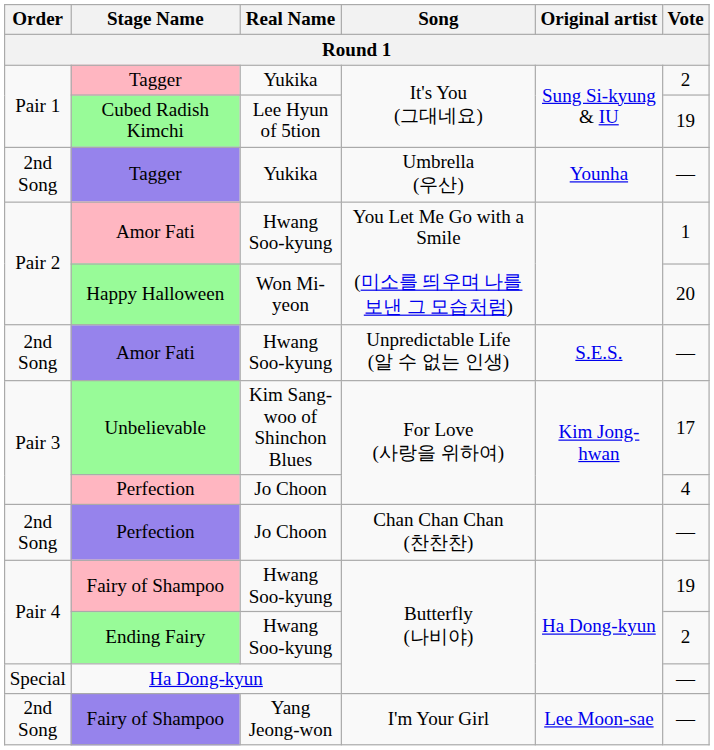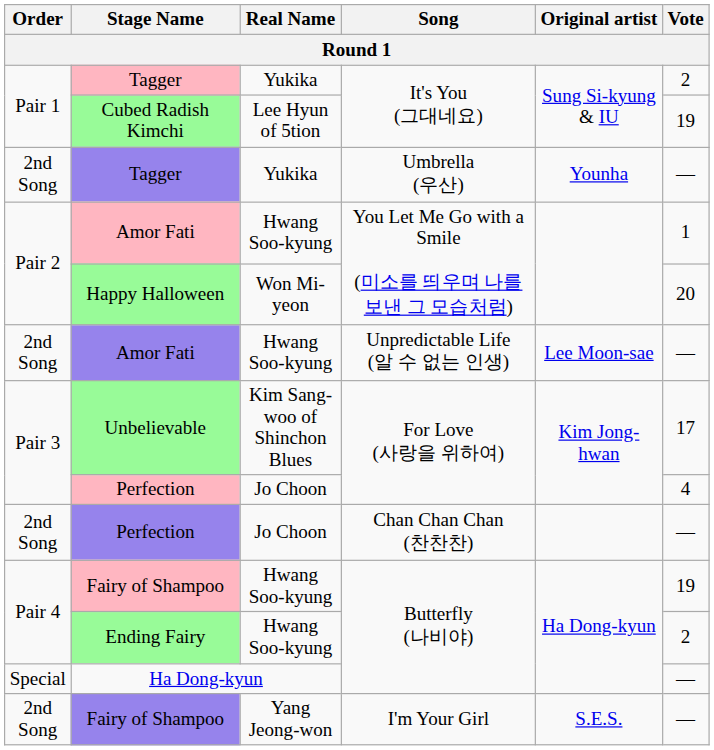Amor Fati / Unpredictable Life (알 수 없는 인생) | Original artist: S.E.S. -> Lee Moon-sae
Fairy of Shampoo / I'm Your Girl | Original artist: Lee Moon-sae -> S.E.S.
